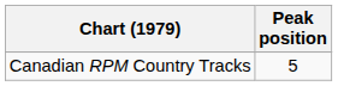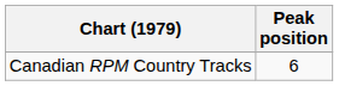Canadian RPM Country Tracks | Peak position: 5 -> 6
